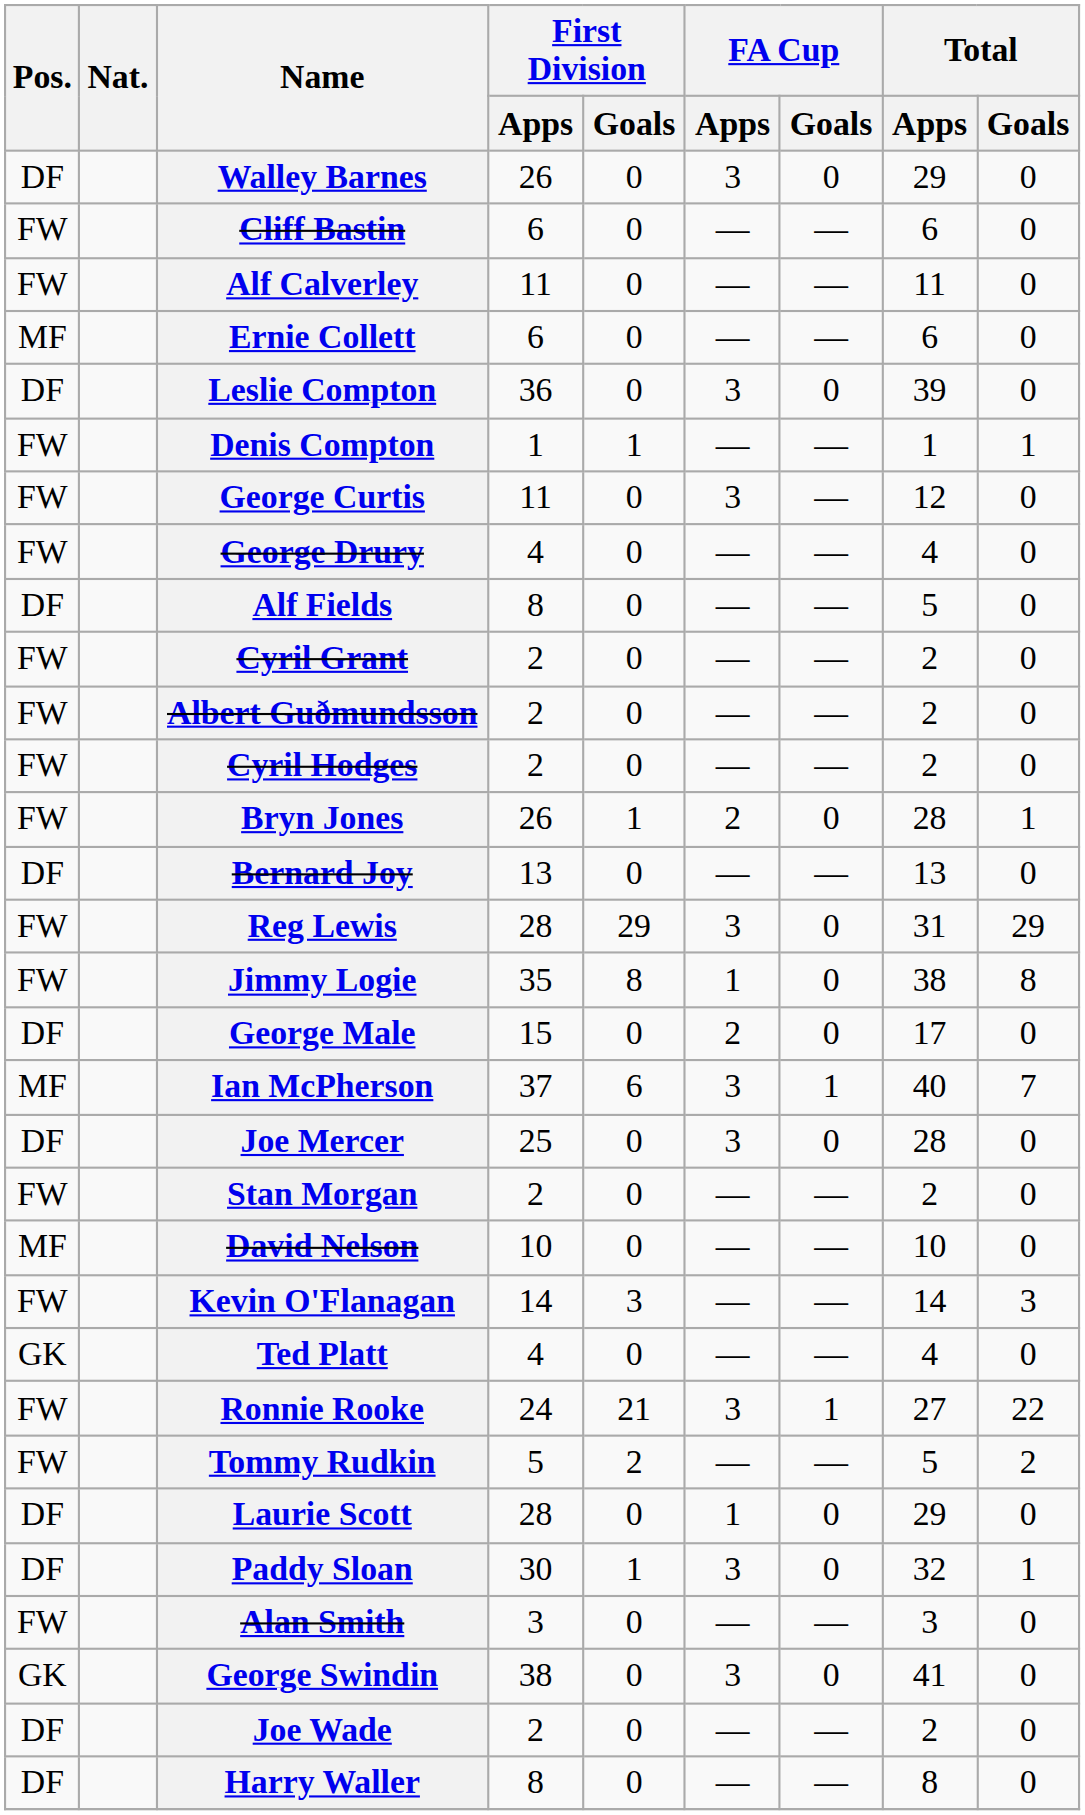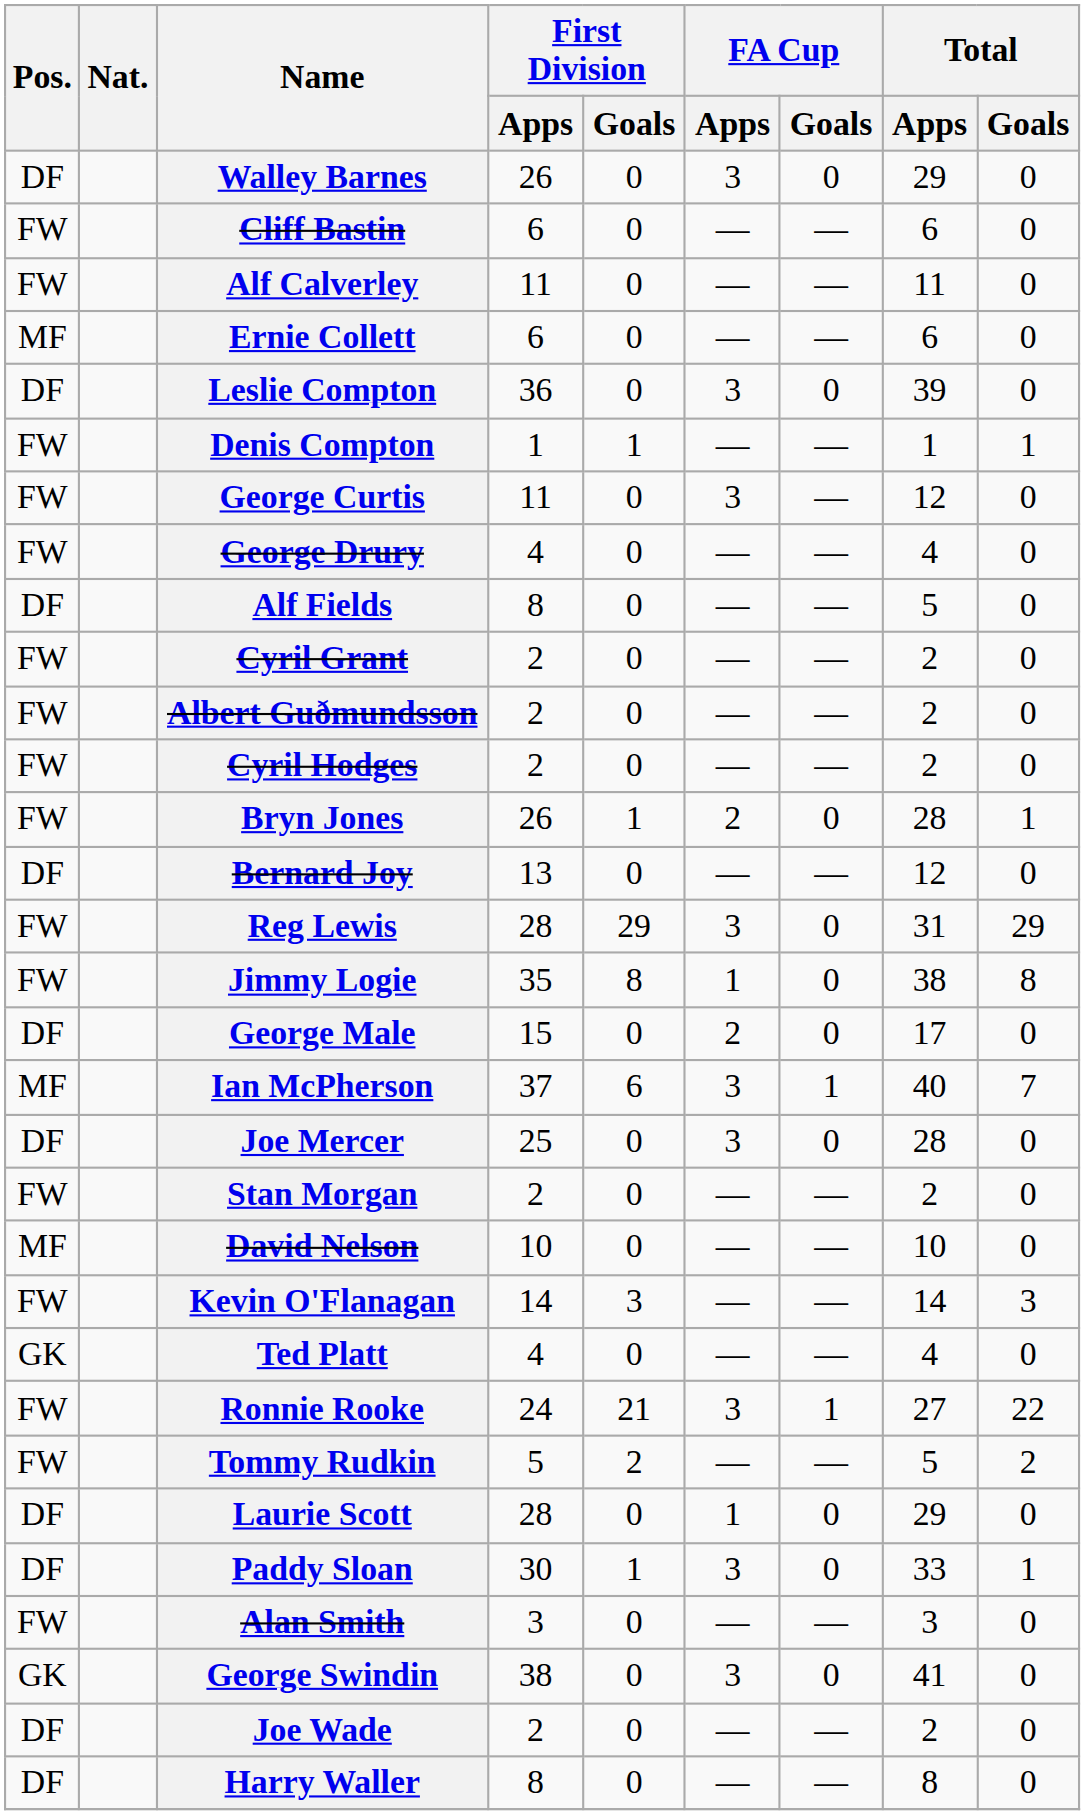Bernard Joy | Total / Apps: 13 -> 12
Paddy Sloan | Total / Apps: 32 -> 33
